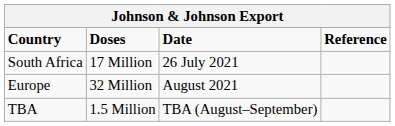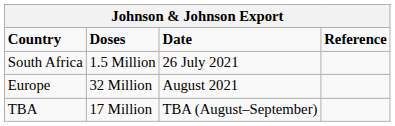South Africa | Doses: 17 Million -> 1.5 Million
TBA | Doses: 1.5 Million -> 17 Million
